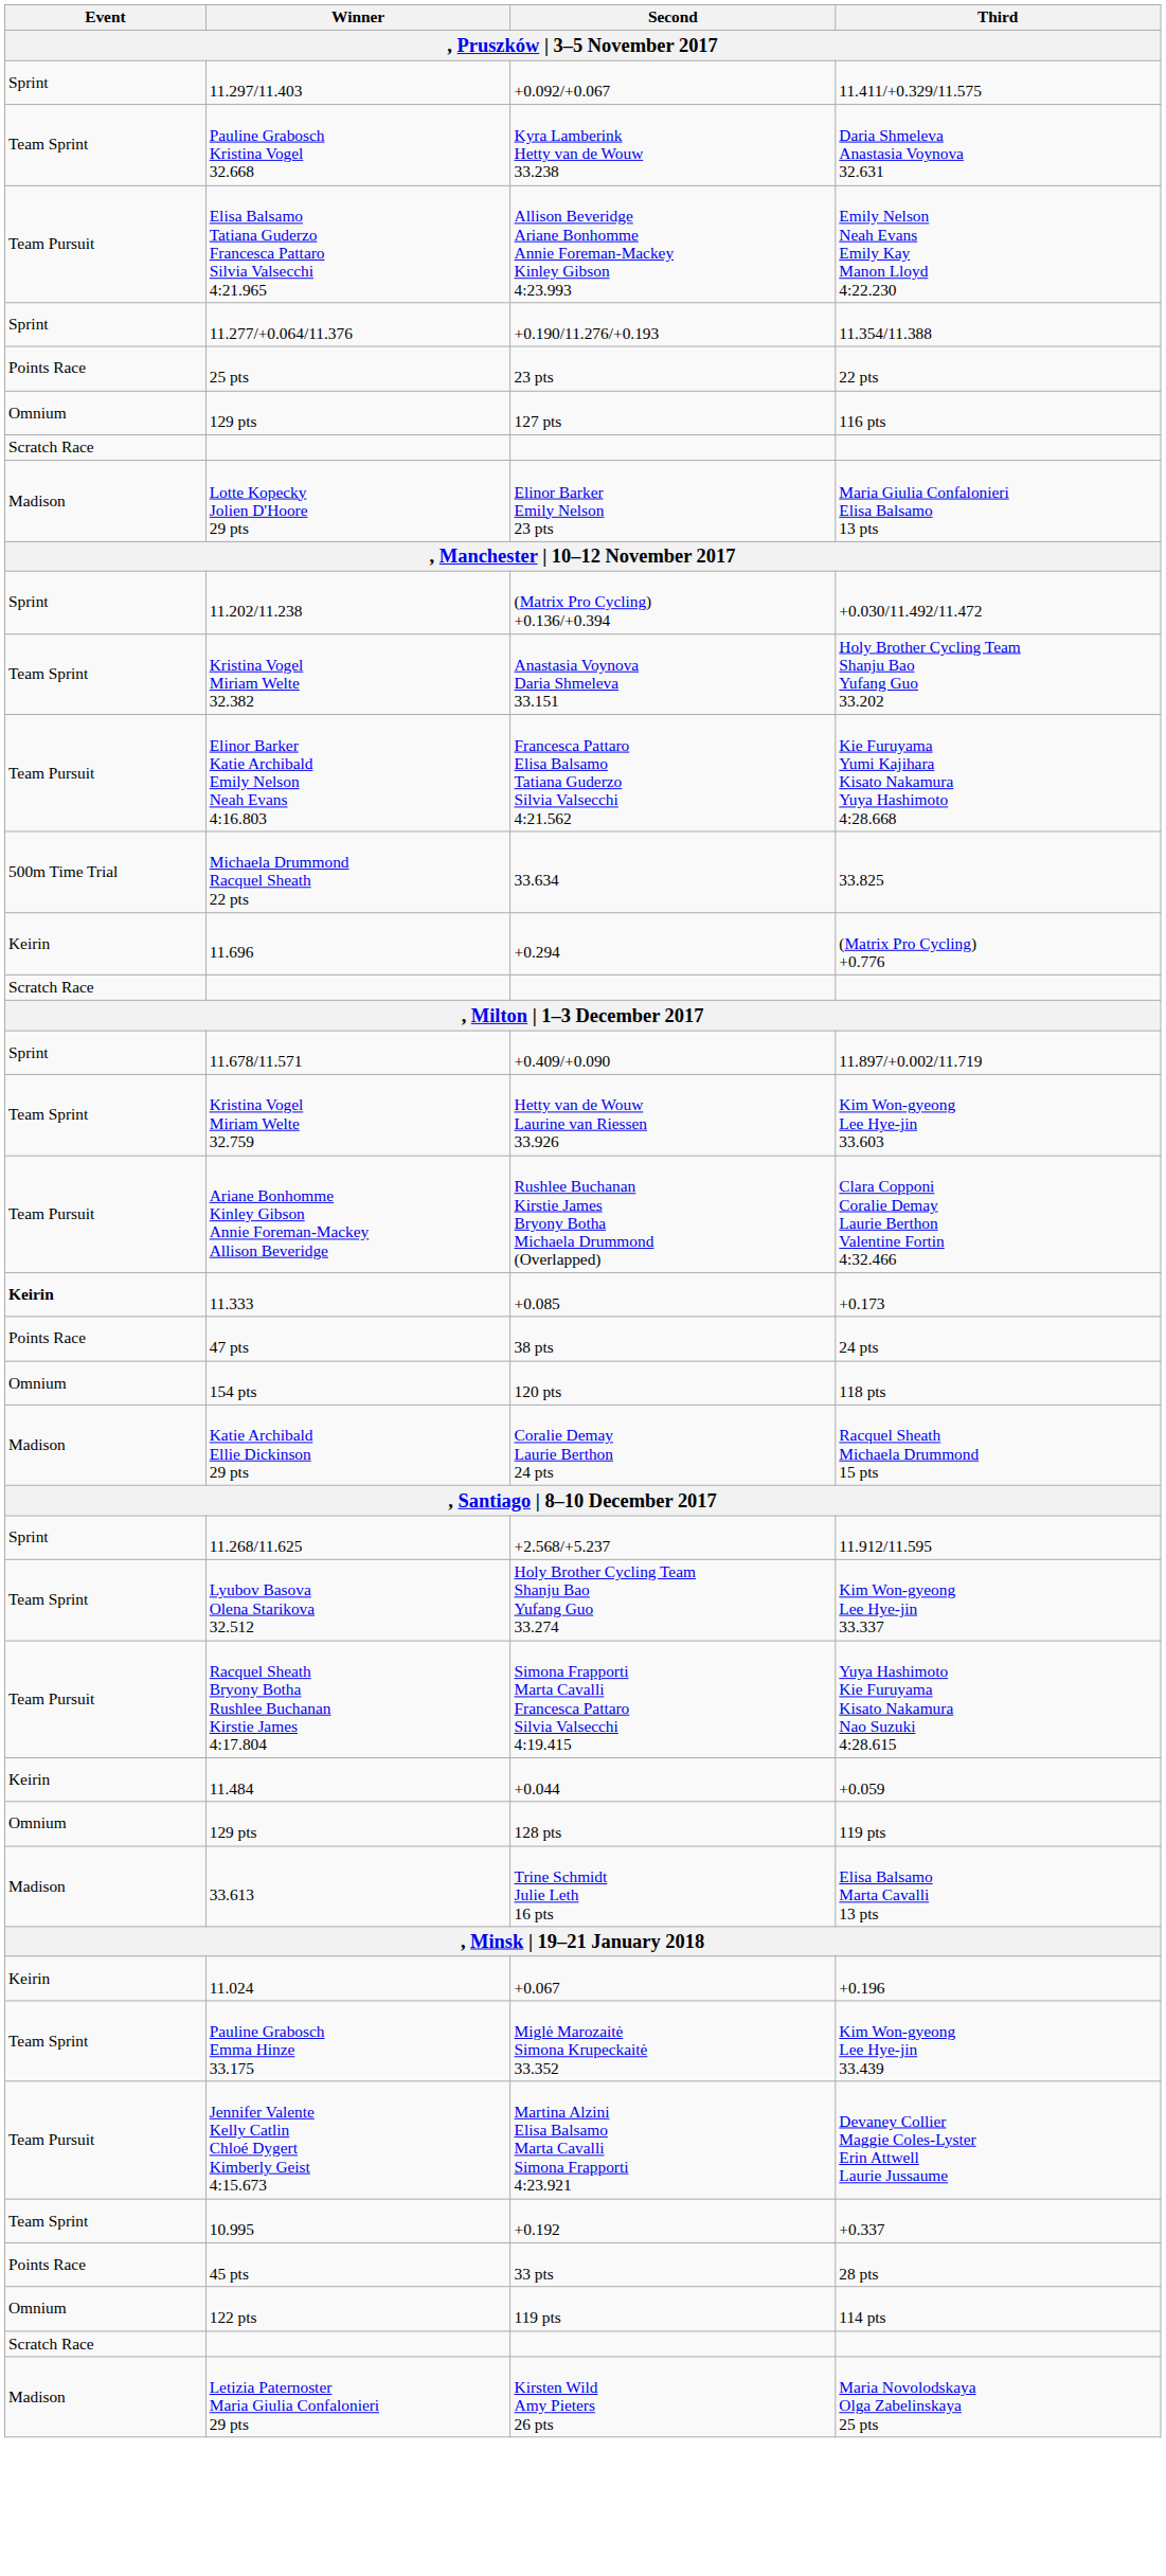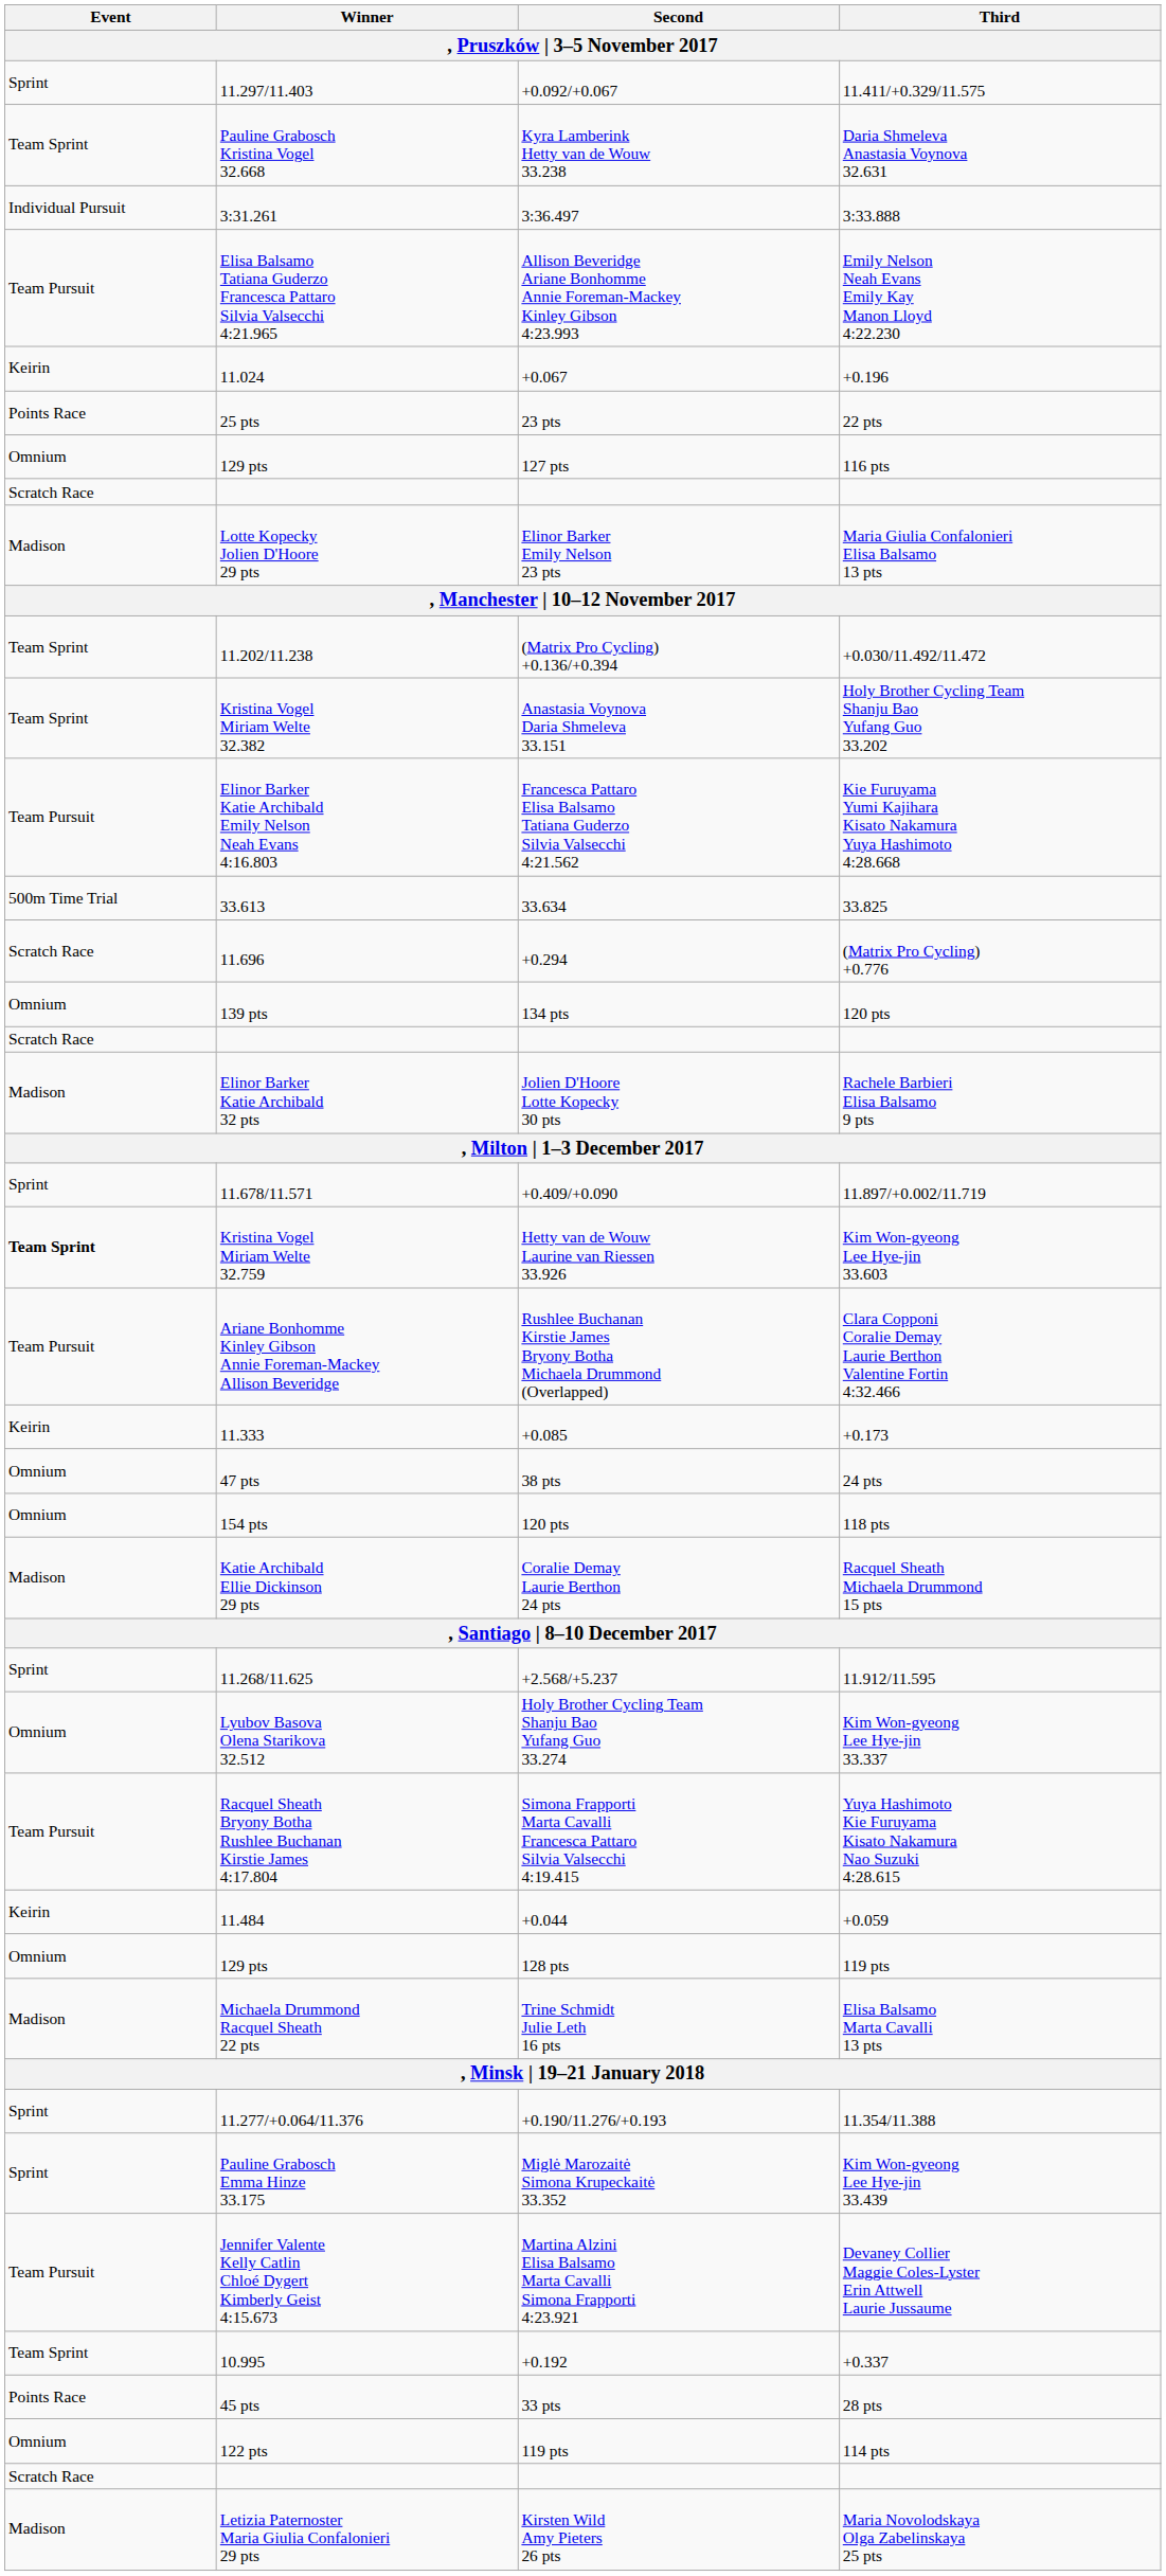+ row: Individual Pursuit | 3:31.261 | 3:36.497 | 3:33.888
rows swapped: +0.067 <-> +0.190/11.276/+0.193
(Matrix Pro Cycling) +0.136/+0.394 | Event: Sprint -> Team Sprint
33.634 | Winner: Michaela Drummond Racquel Sheath 22 pts -> 33.613
+0.294 | Event: Keirin -> Scratch Race
+ row: Omnium | 139 pts | 134 pts | 120 pts
+ row: Madison | Elinor Barker Katie Archibald 32 pts | Jolien D'Hoore Lotte Kopecky 30 pts | Rachele Barbieri Elisa Balsamo 9 pts
Hetty van de Wouw Laurine van Riessen 33.926 | Event: normal -> bold
+0.085 | Event: bold -> normal
38 pts | Event: Points Race -> Omnium
Holy Brother Cycling Team Shanju Bao Yufang Guo 33.274 | Event: Team Sprint -> Omnium
Trine Schmidt Julie Leth 16 pts | Winner: 33.613 -> Michaela Drummond Racquel Sheath 22 pts
Miglė Marozaitė Simona Krupeckaitė 33.352 | Event: Team Sprint -> Sprint
